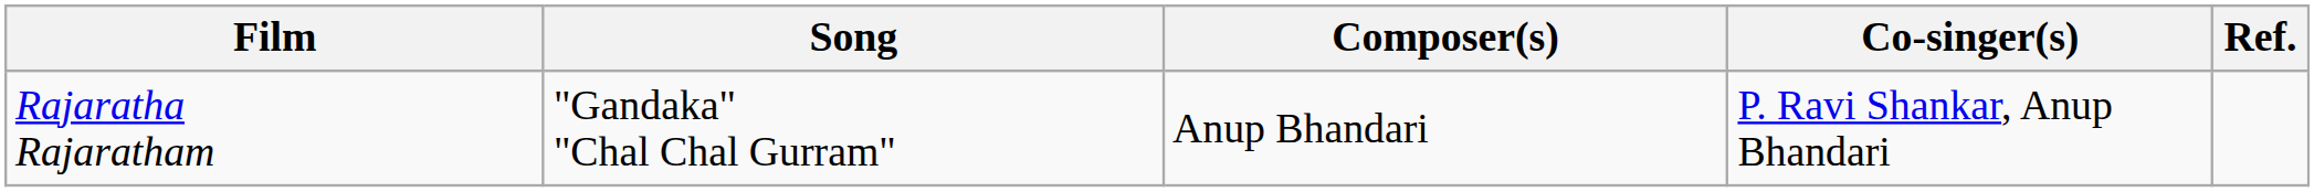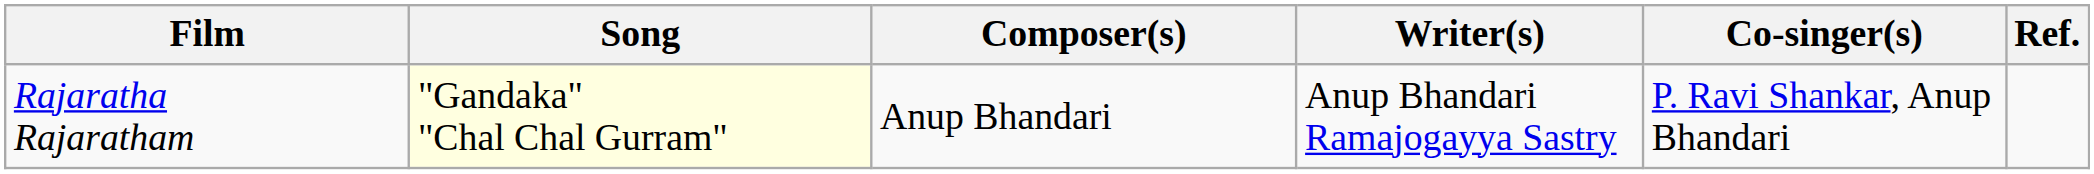+ column: Writer(s) | Anup Bhandari Ramajogayya Sastry
Rajaratha Rajaratham | Song: no background -> lightyellow background
